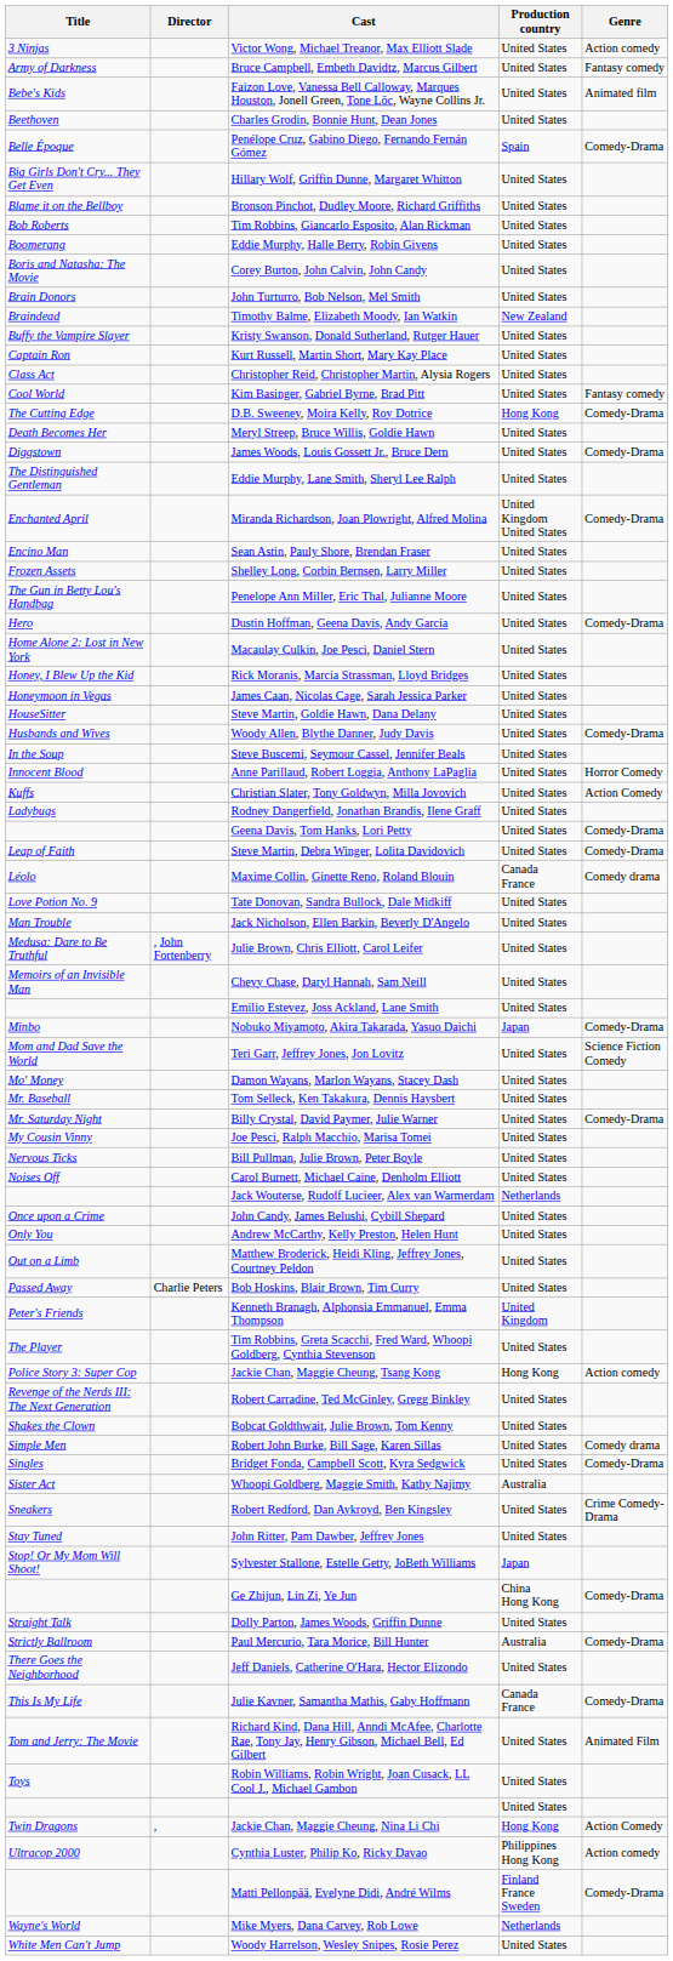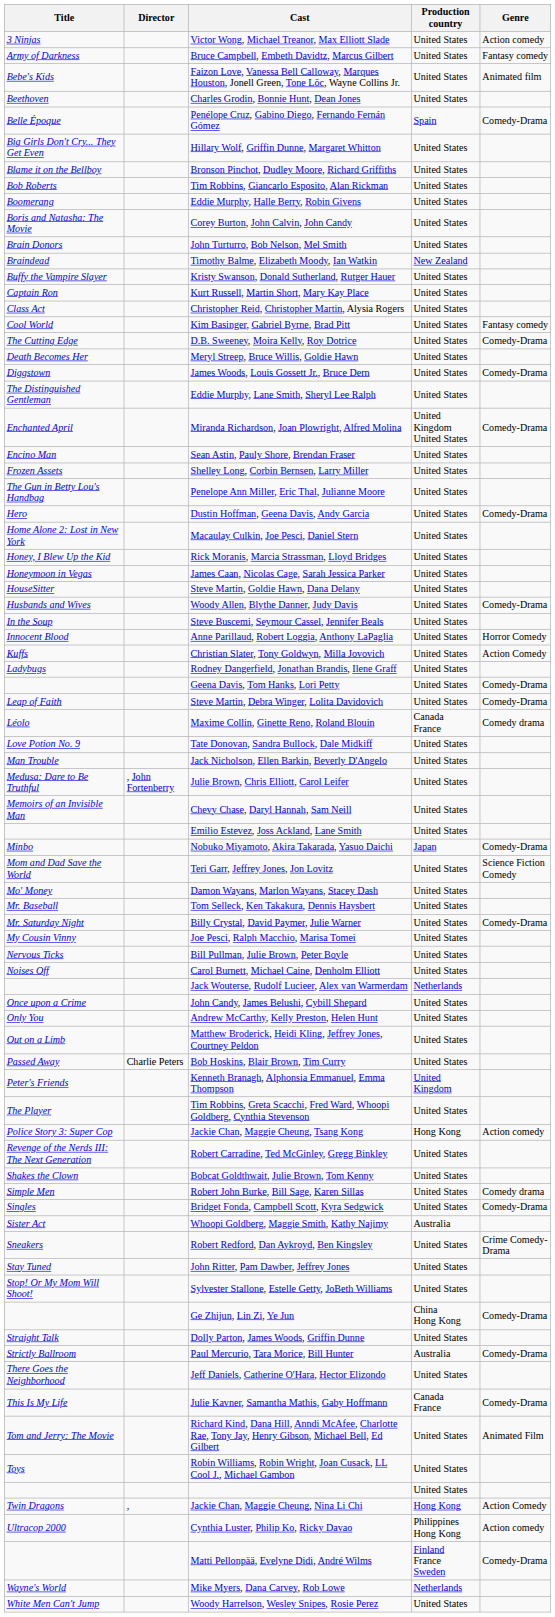D.B. Sweeney, Moira Kelly, Roy Dotrice | Production country: Hong Kong -> United States
Sylvester Stallone, Estelle Getty, JoBeth Williams | Production country: Japan -> United States
